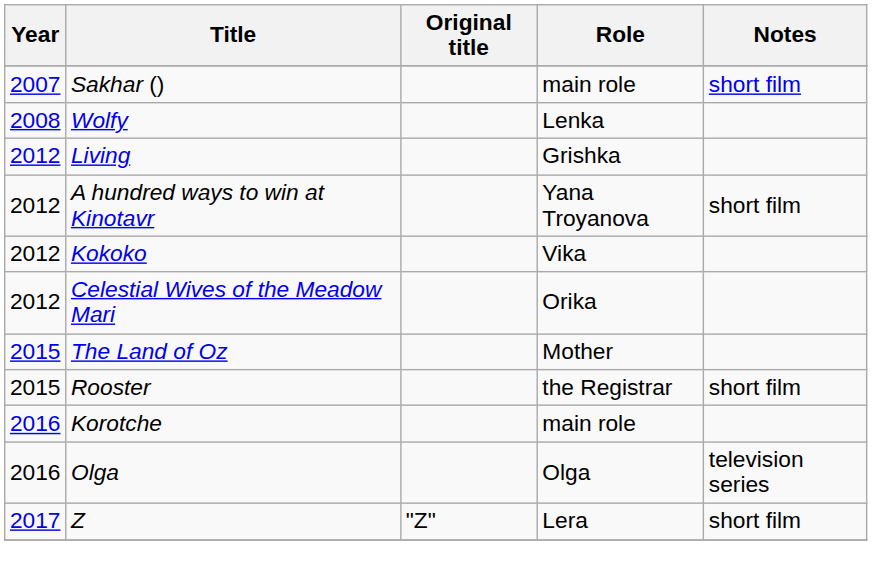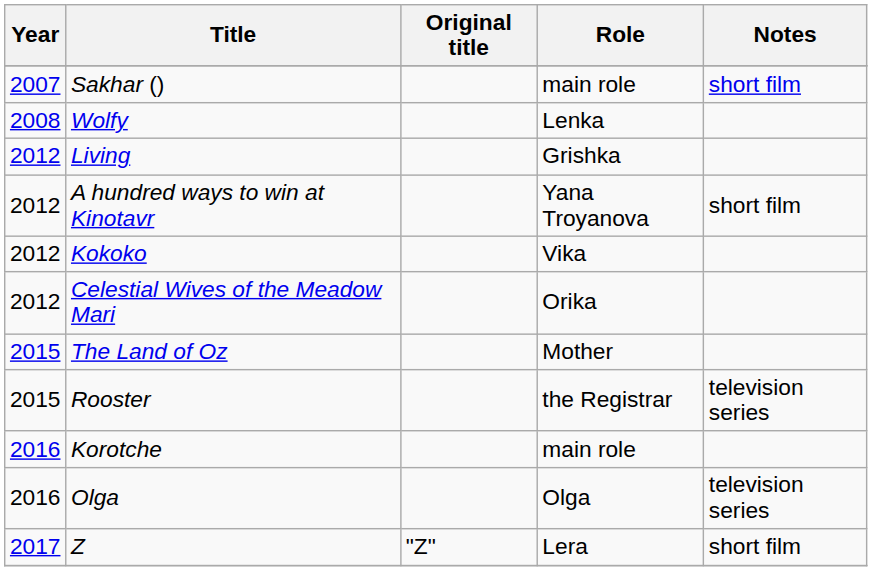Rooster | Notes: short film -> television series
